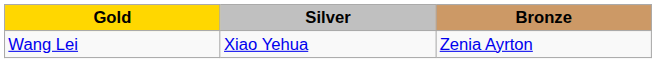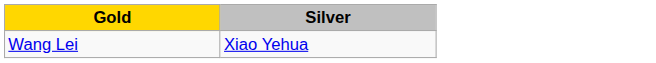- column: Bronze | Zenia Ayrton
